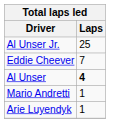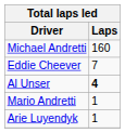+ row: Michael Andretti | 160
- row: Al Unser Jr. | 25
